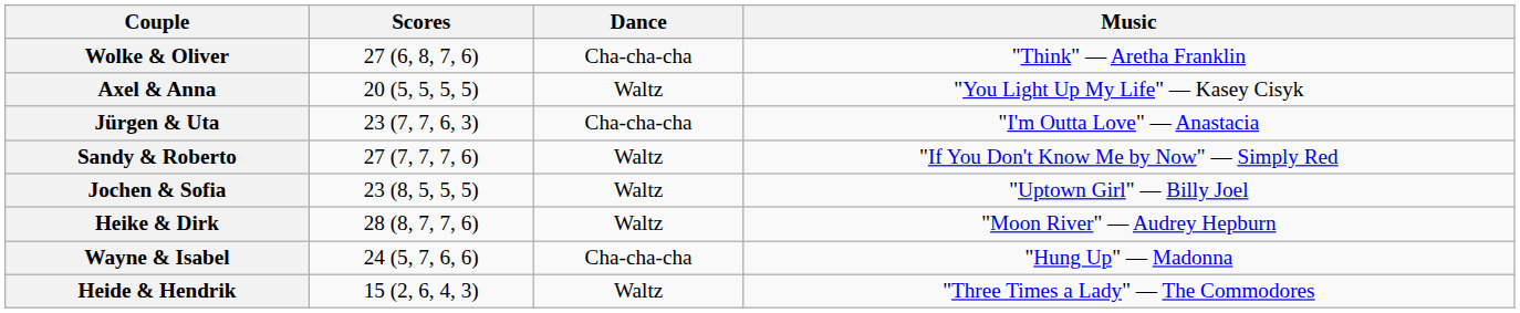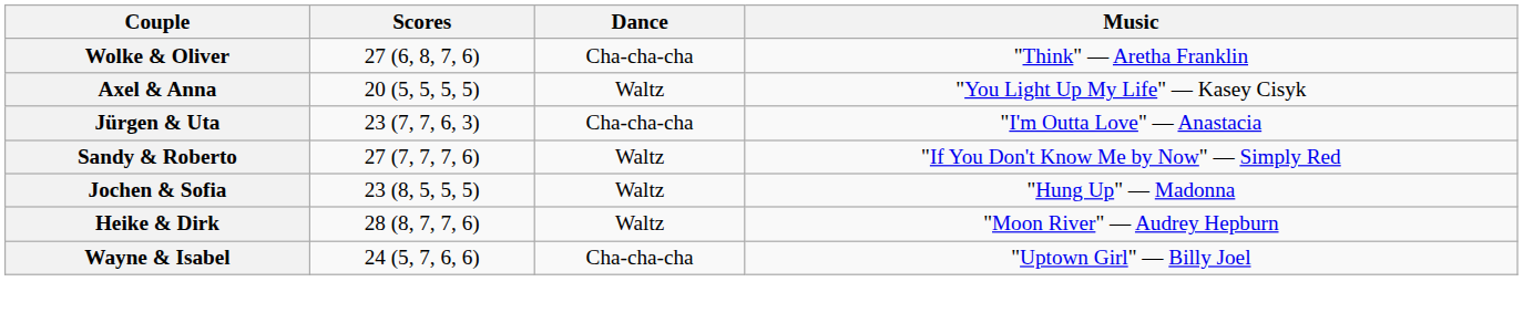Jochen & Sofia | Music: "Uptown Girl" — Billy Joel -> "Hung Up" — Madonna
Wayne & Isabel | Music: "Hung Up" — Madonna -> "Uptown Girl" — Billy Joel
- row: Heide & Hendrik | 15 (2, 6, 4, 3) | Waltz | "Three Times a Lady" — The Commodores
